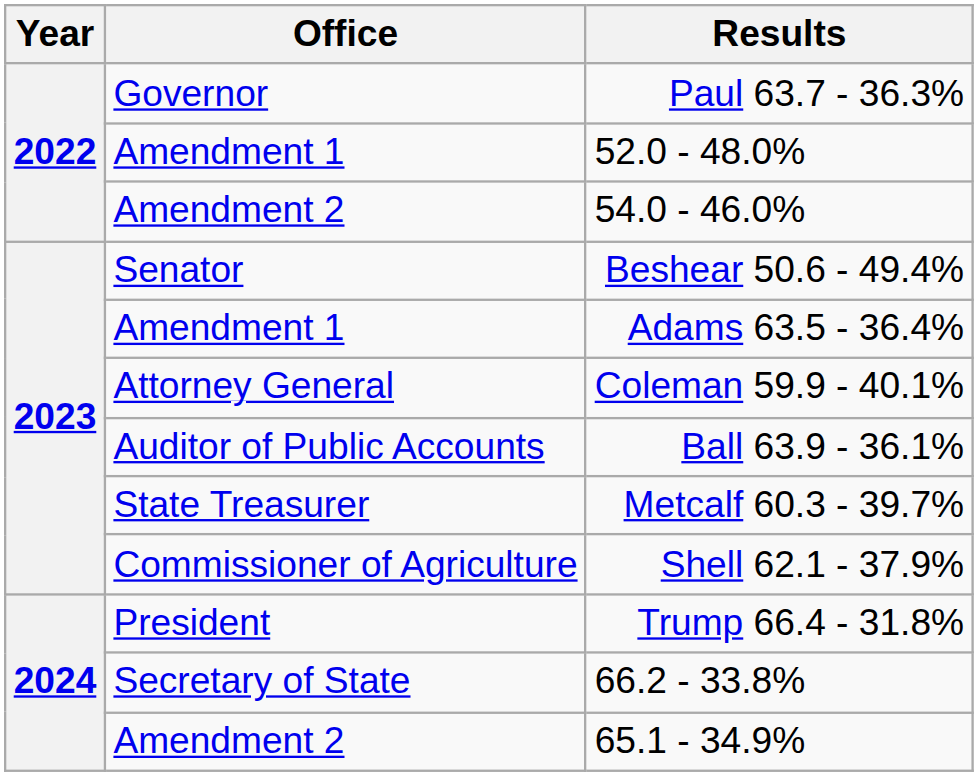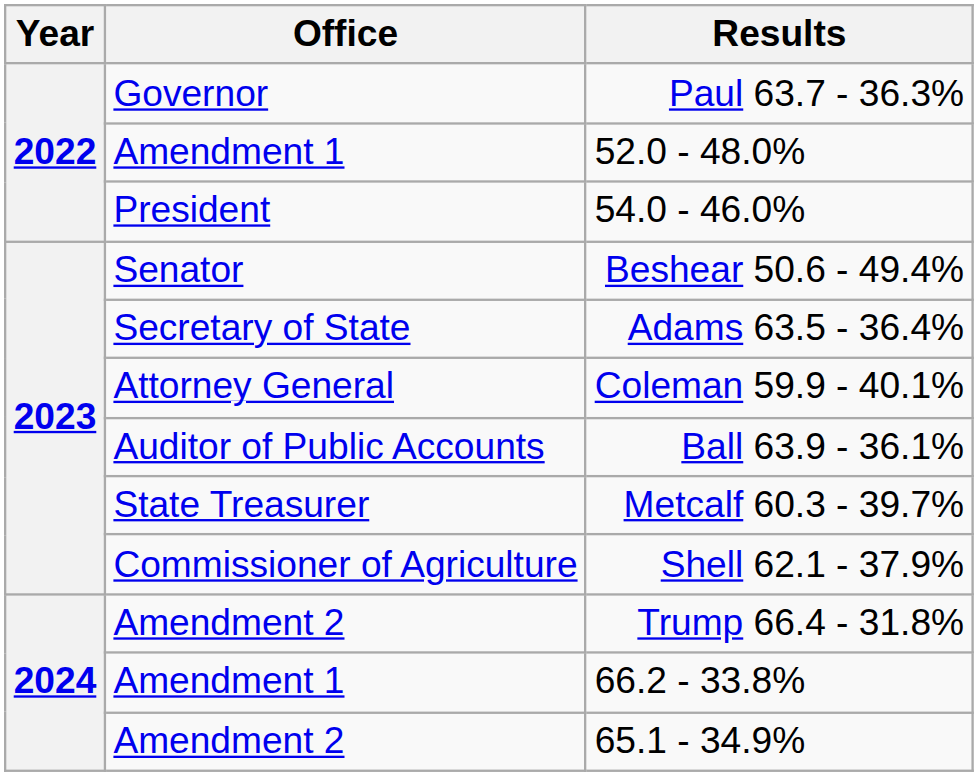54.0 - 46.0% | Office: Amendment 2 -> President
Adams 63.5 - 36.4% | Office: Amendment 1 -> Secretary of State
Trump 66.4 - 31.8% | Office: President -> Amendment 2
66.2 - 33.8% | Office: Secretary of State -> Amendment 1
